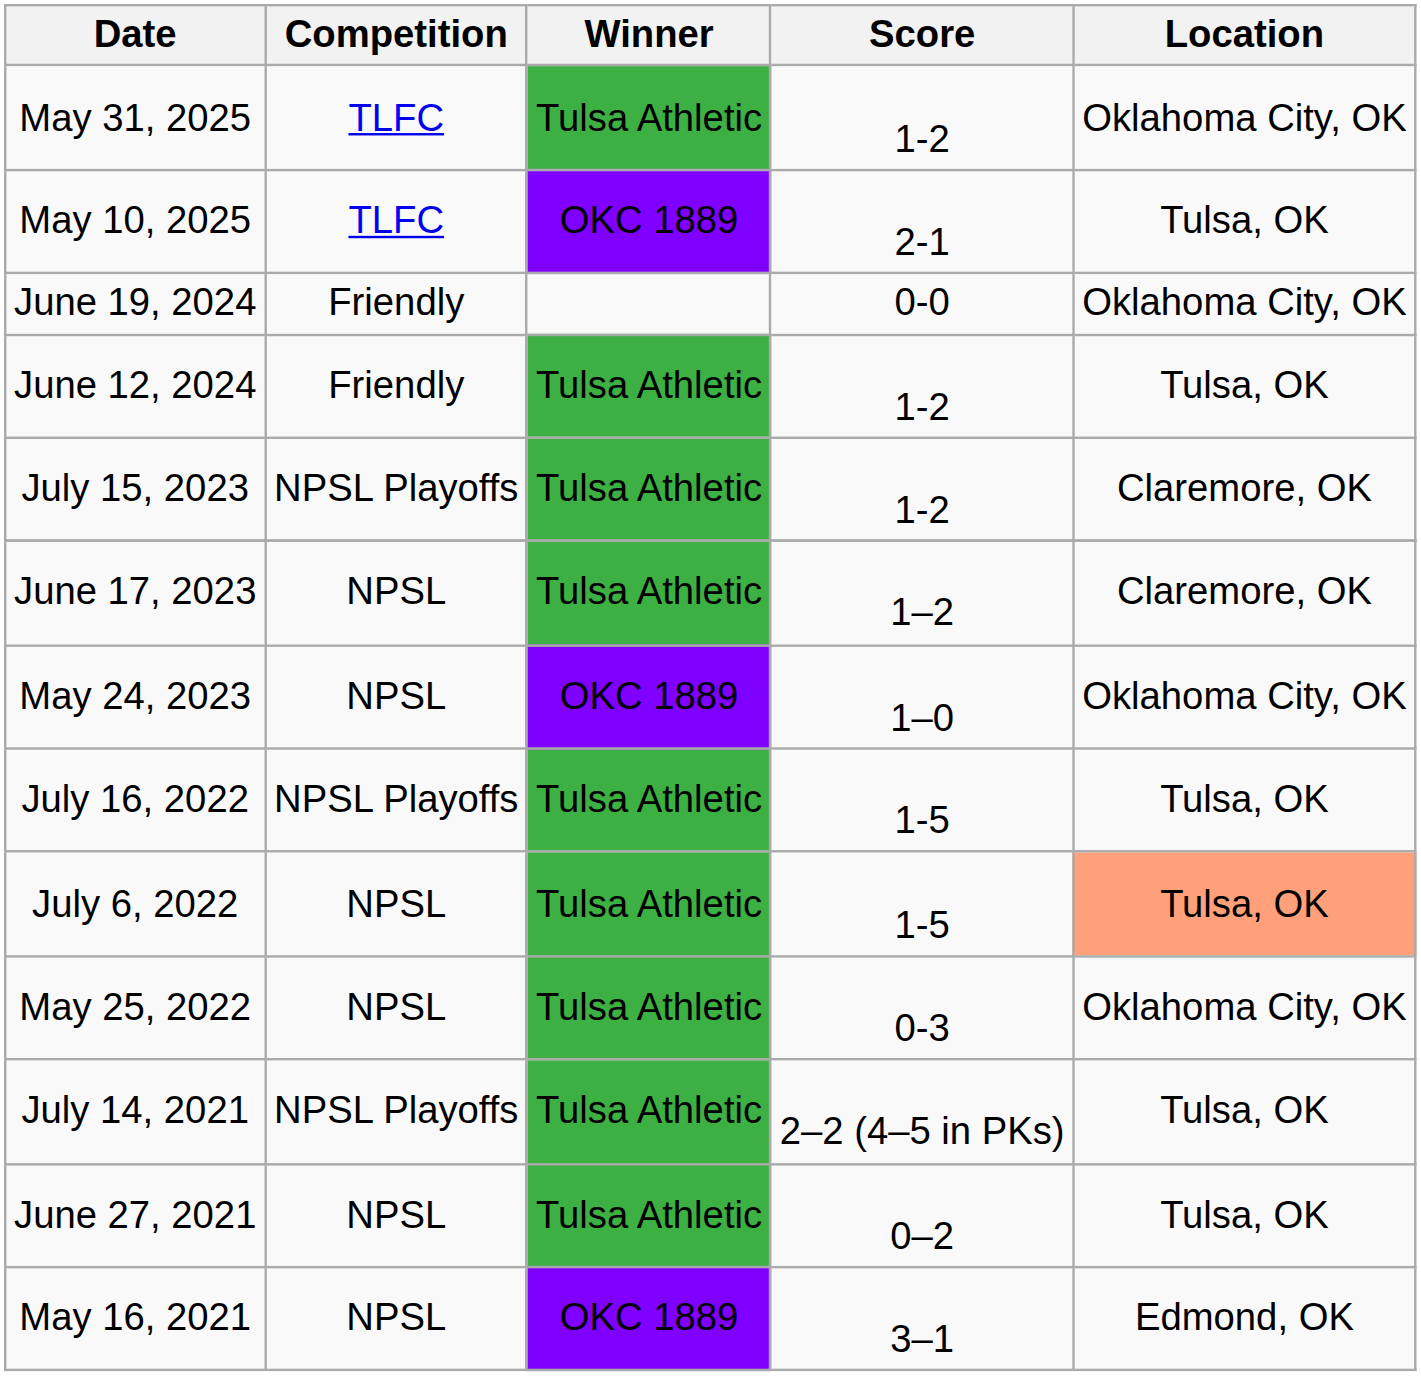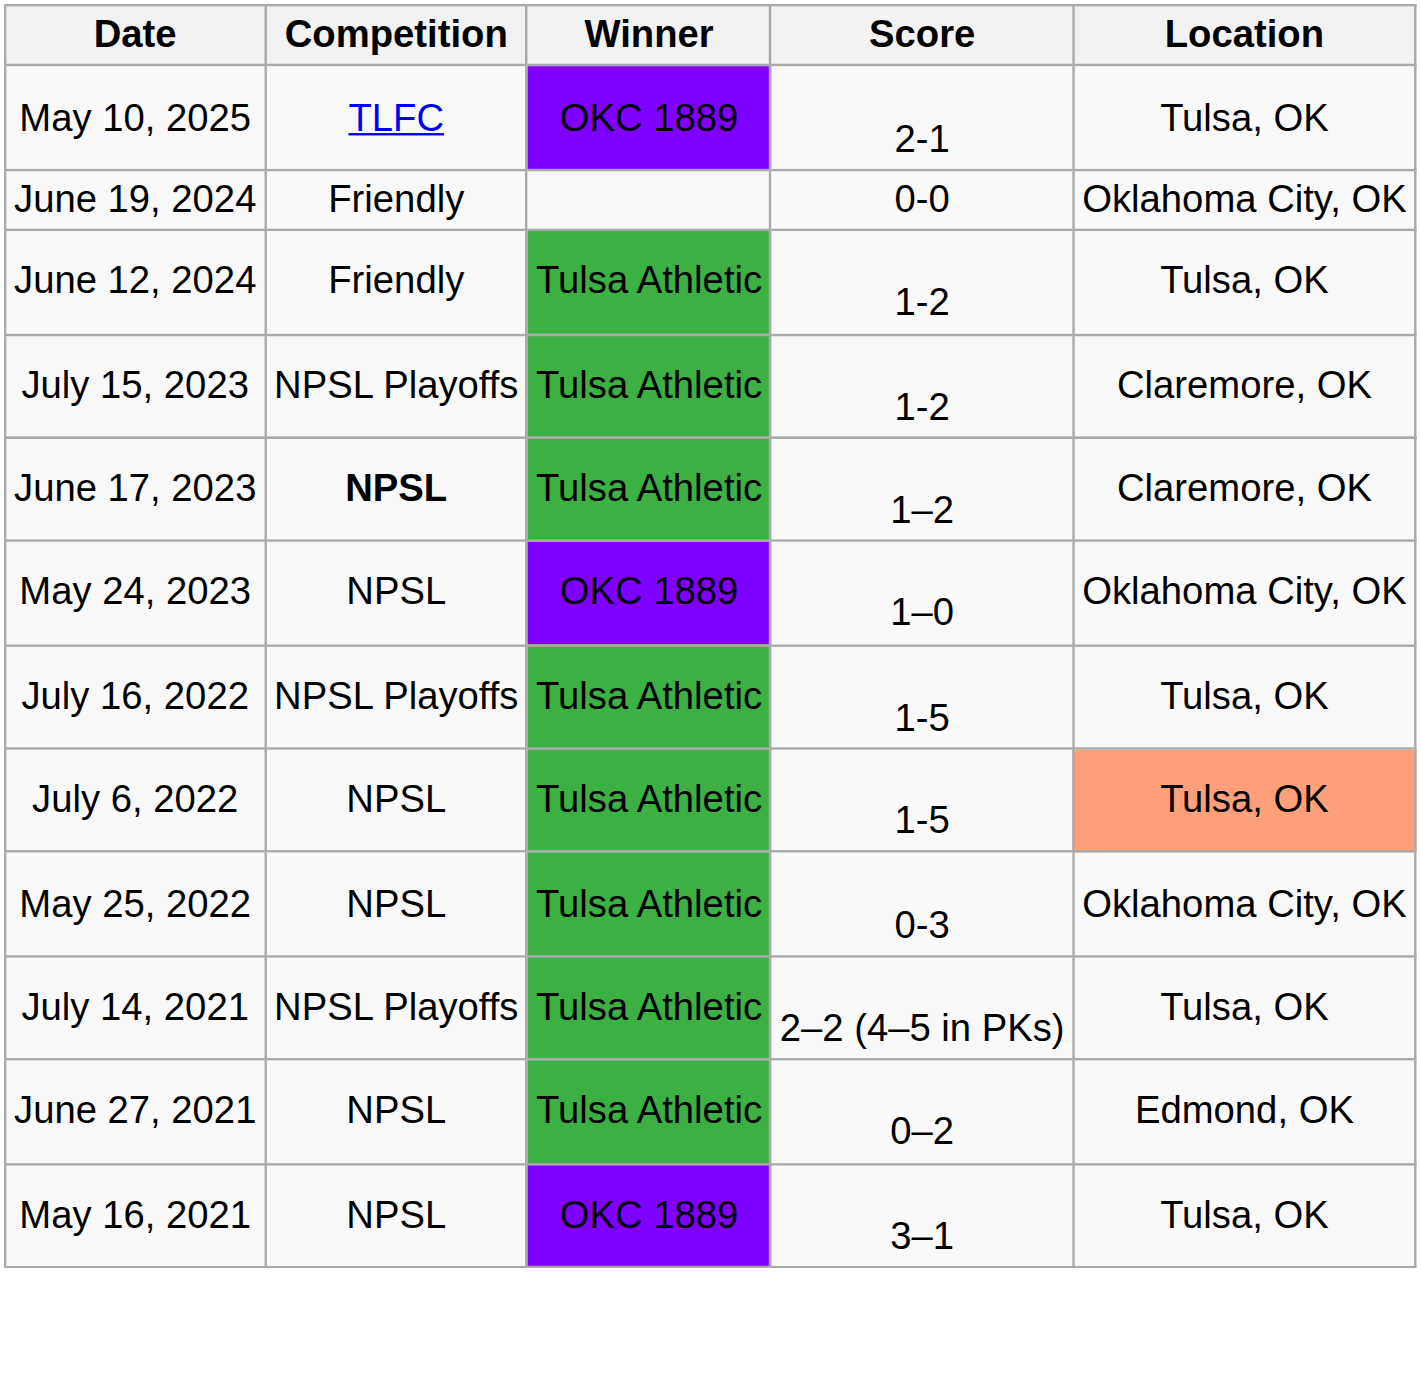- row: May 31, 2025 | TLFC | Tulsa Athletic | 1-2 | Oklahoma City, OK
June 17, 2023 | Competition: normal -> bold
June 27, 2021 | Location: Tulsa, OK -> Edmond, OK
May 16, 2021 | Location: Edmond, OK -> Tulsa, OK
